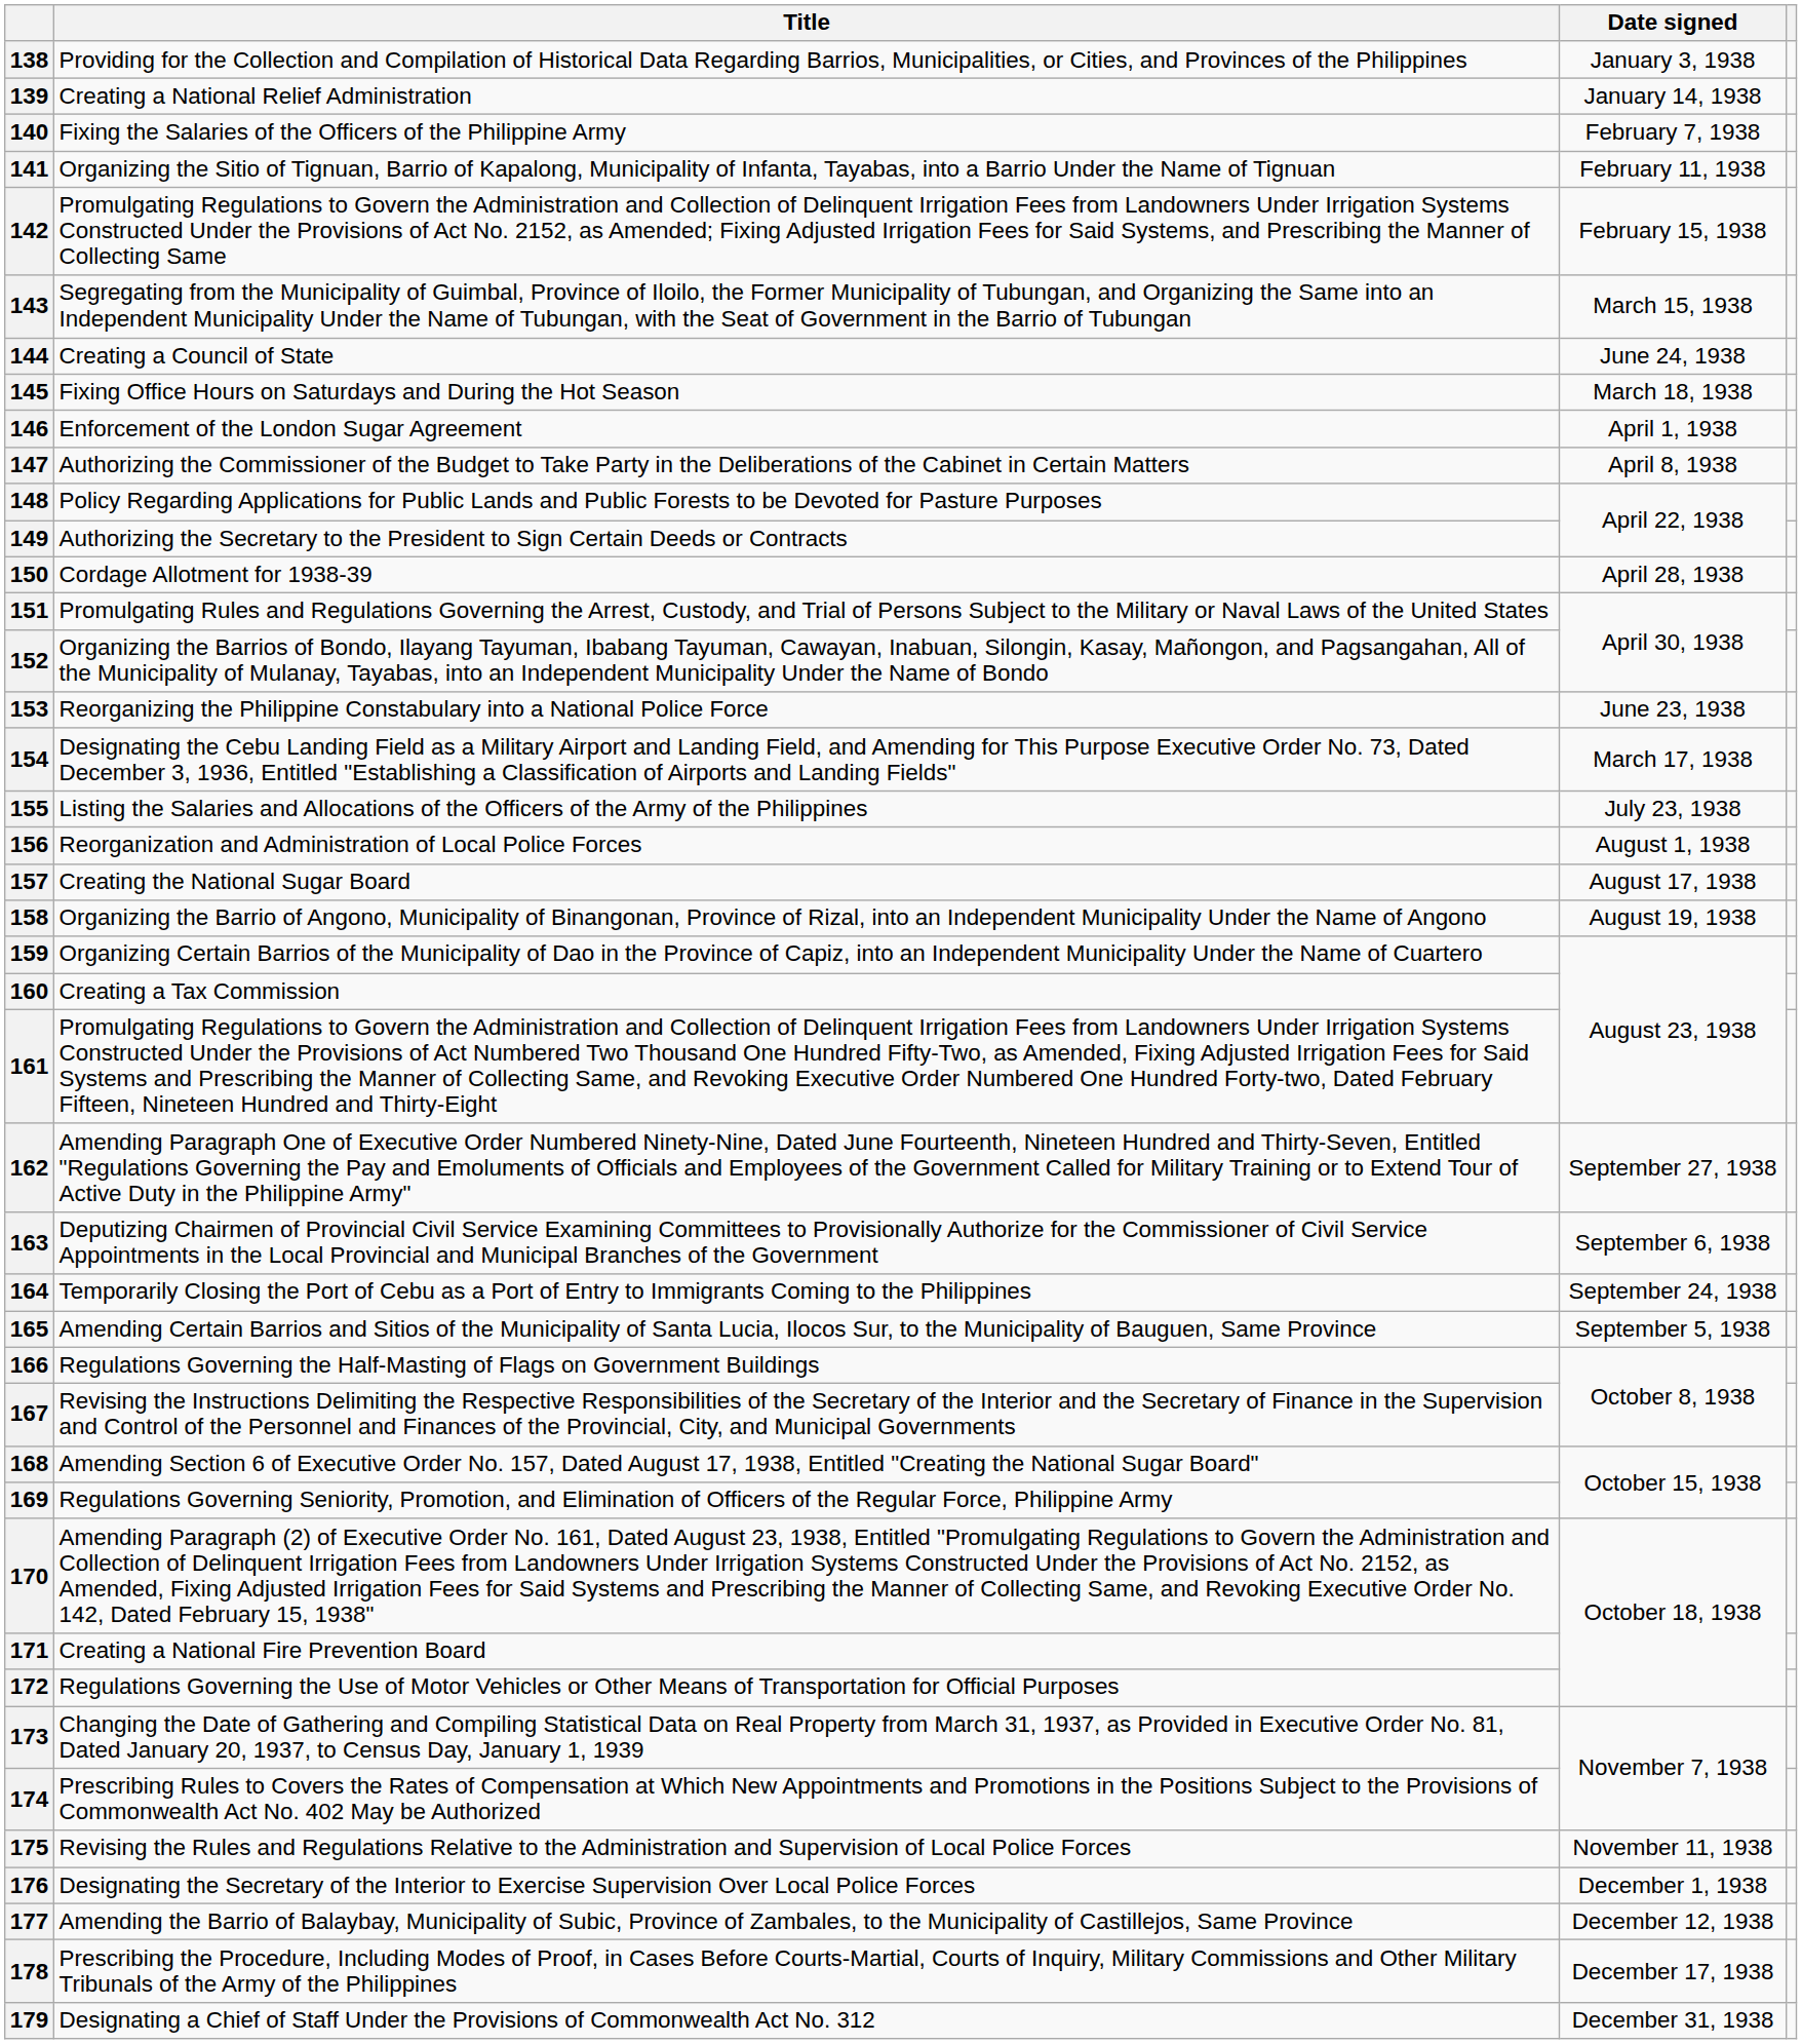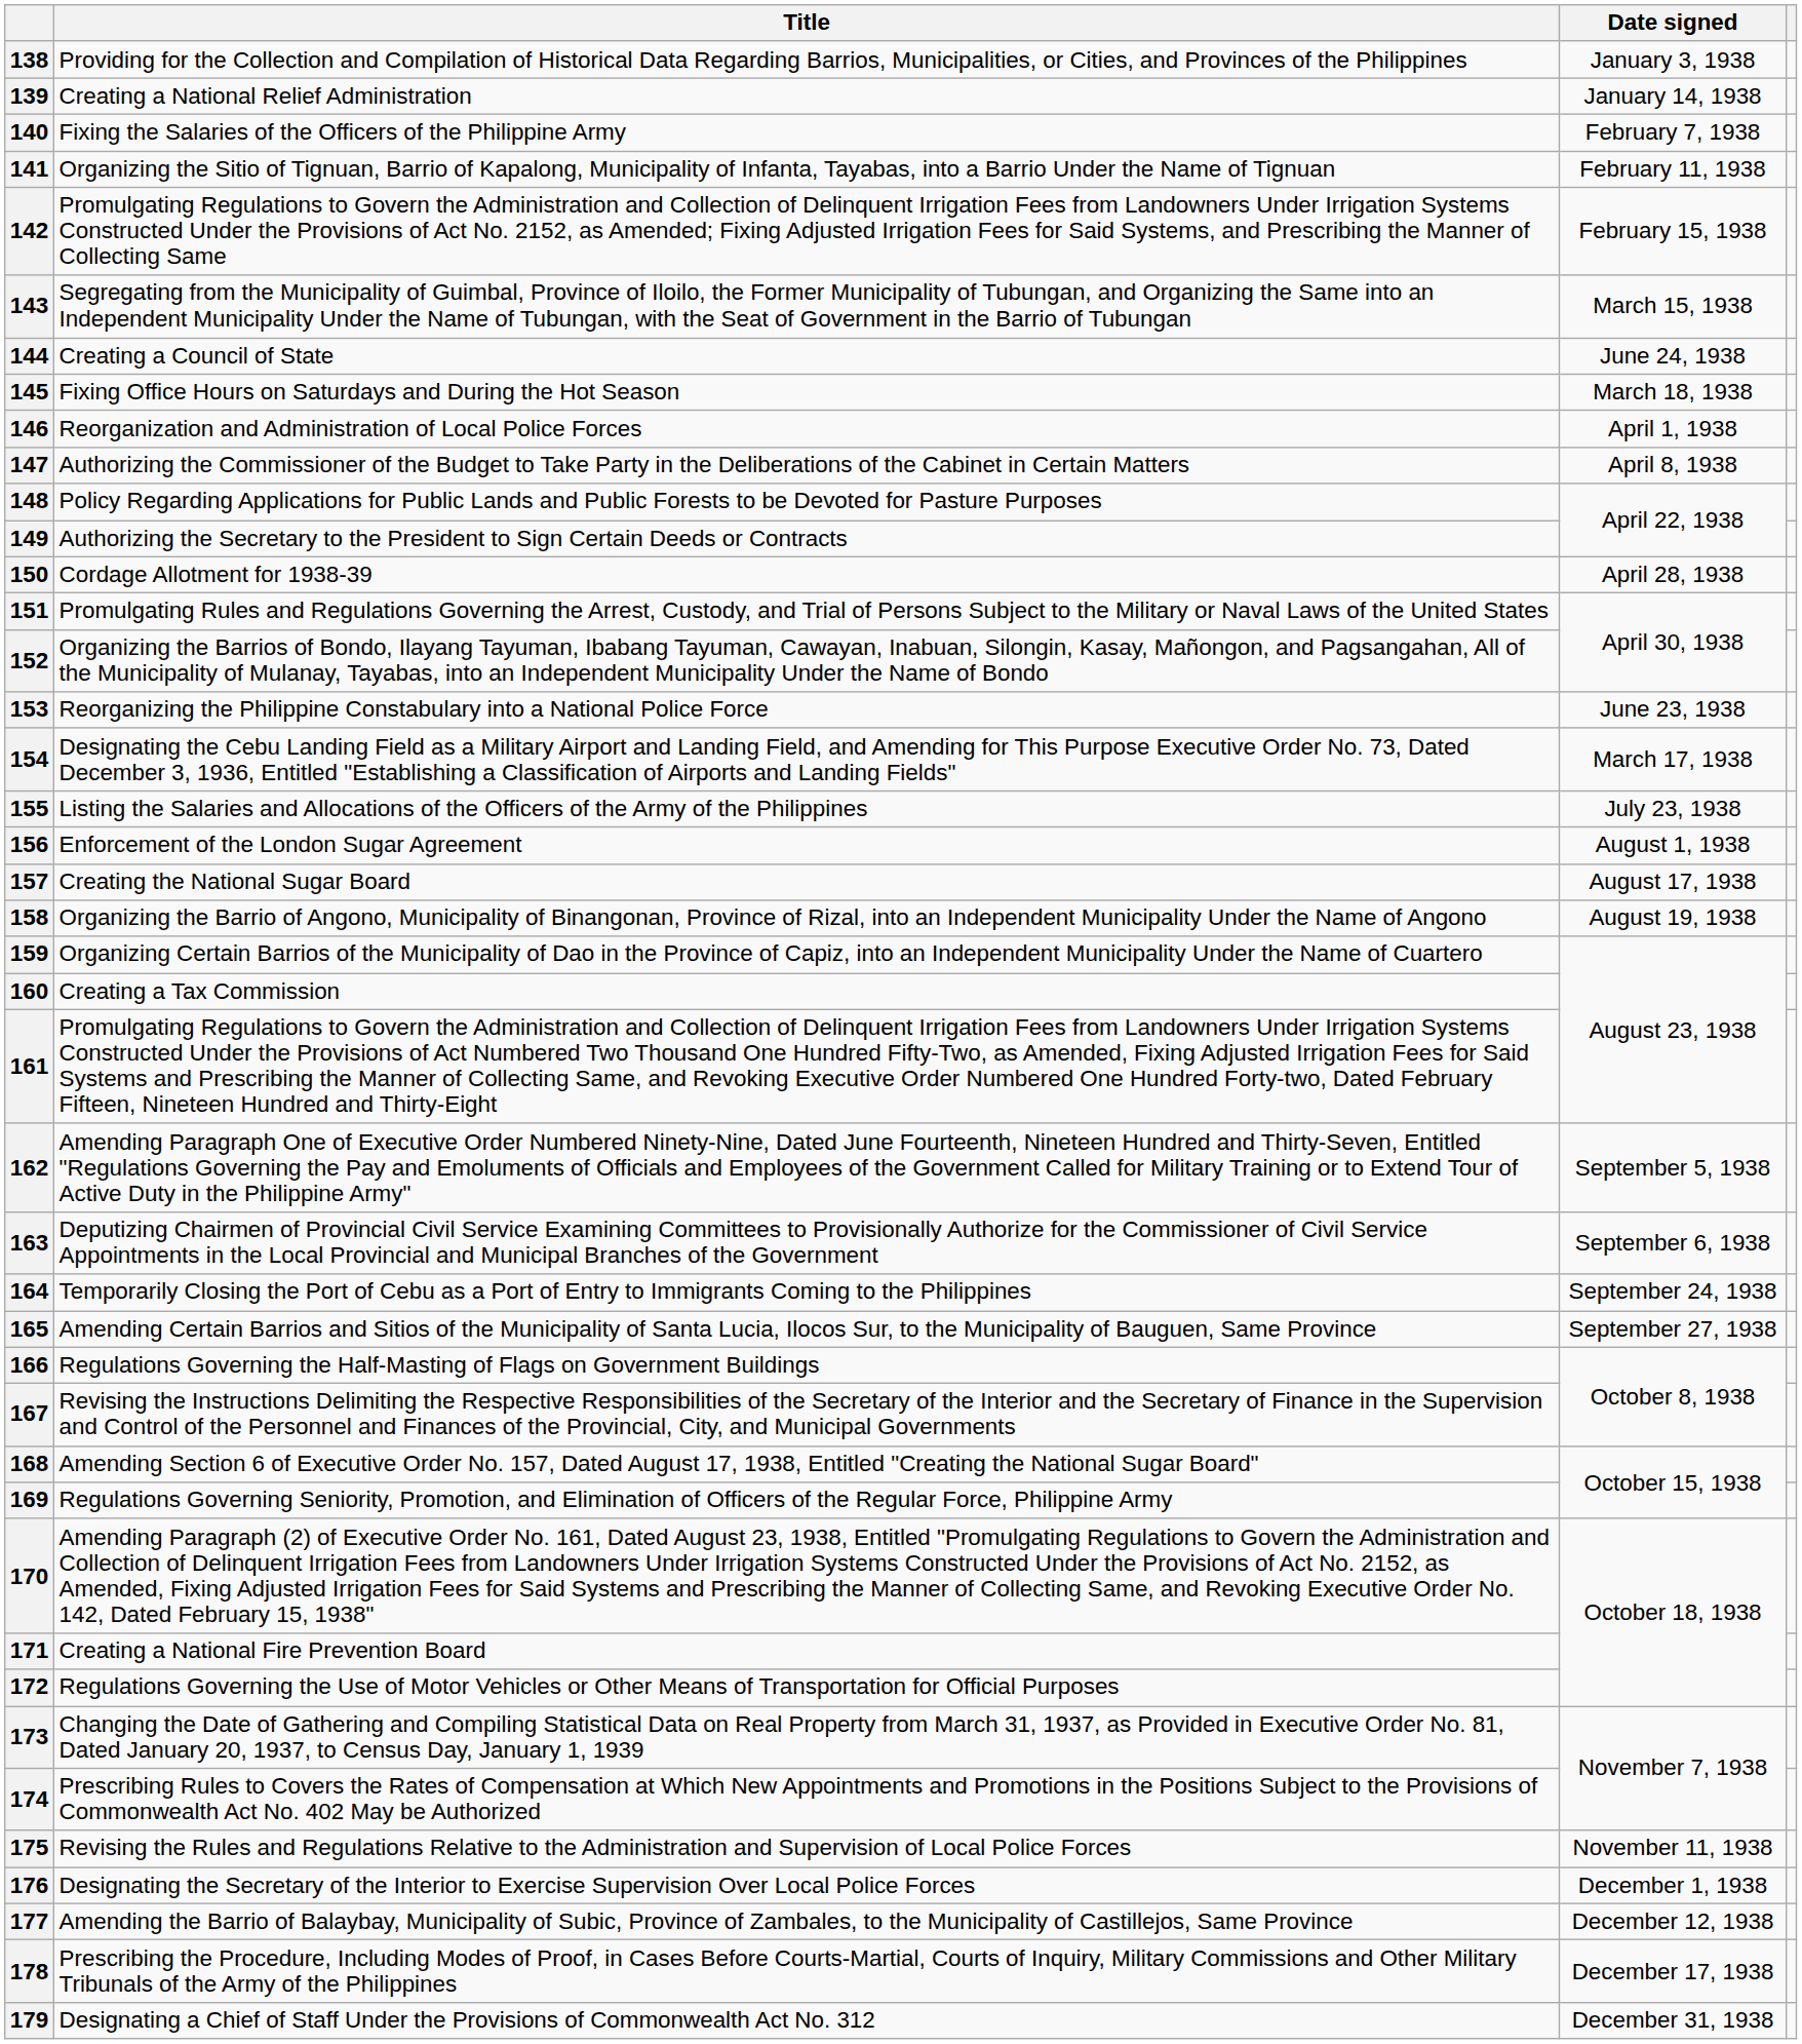146 | Title: Enforcement of the London Sugar Agreement -> Reorganization and Administration of Local Police Forces
156 | Title: Reorganization and Administration of Local Police Forces -> Enforcement of the London Sugar Agreement
162 | Date signed: September 27, 1938 -> September 5, 1938
165 | Date signed: September 5, 1938 -> September 27, 1938
